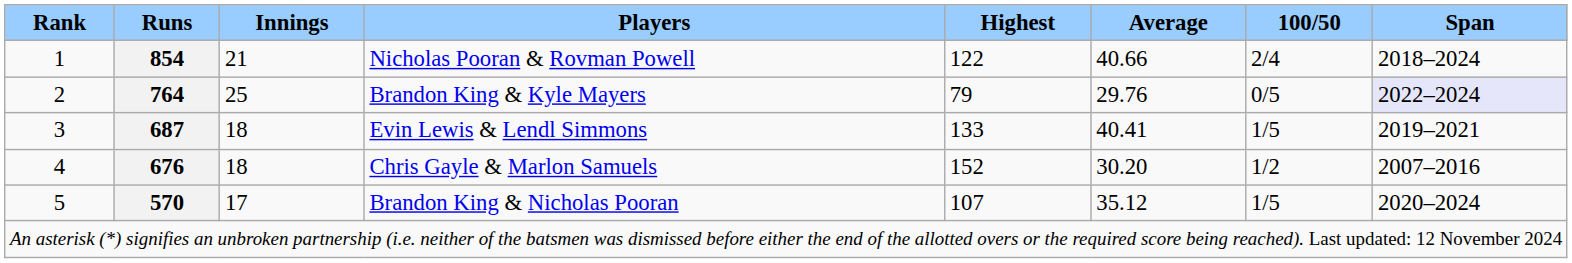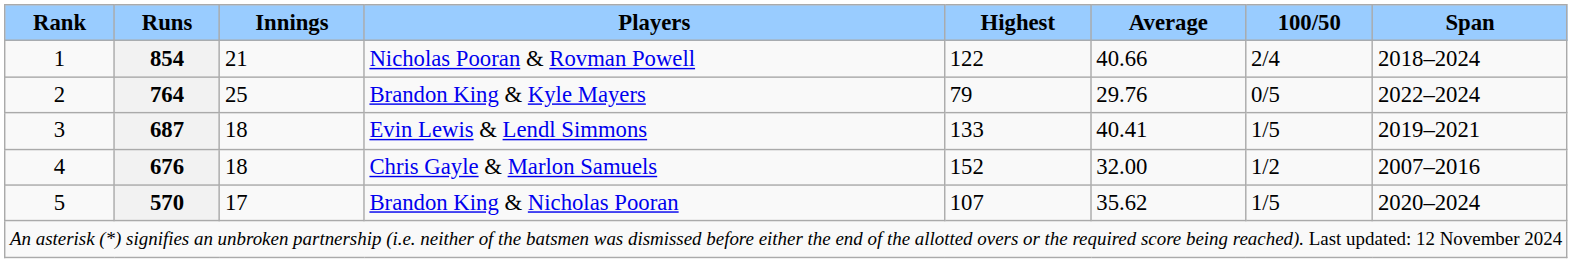Brandon King & Kyle Mayers | Span: lavender background -> no background
Chris Gayle & Marlon Samuels | Average: 30.20 -> 32.00
Brandon King & Nicholas Pooran | Average: 35.12 -> 35.62
